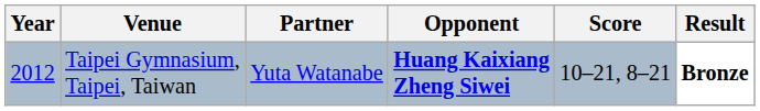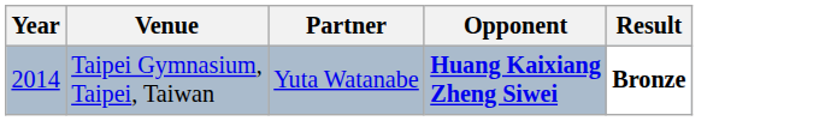- column: Score | 10–21, 8–21
Taipei Gymnasium, Taipei, Taiwan | Year: 2012 -> 2014
